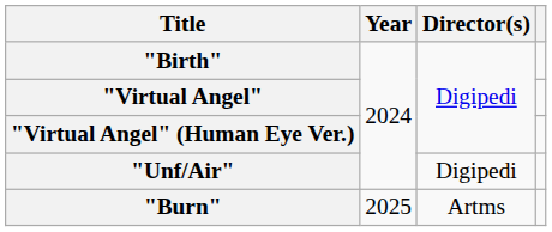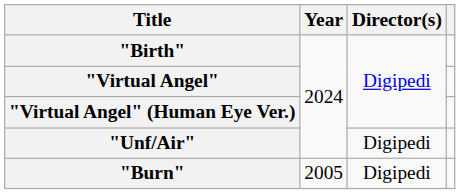"Burn" | Year: 2025 -> 2005
"Burn" | Director(s): Artms -> Digipedi
